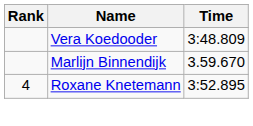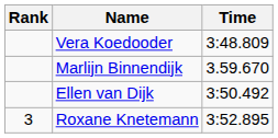+ row: Ellen van Dijk | 3:50.492
Roxane Knetemann | Rank: 4 -> 3
